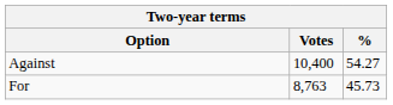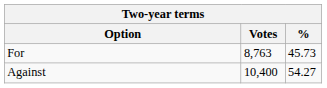rows swapped: Against <-> For
